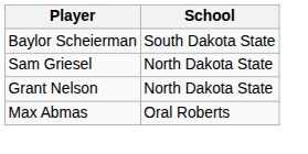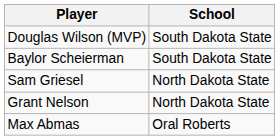+ row: Douglas Wilson (MVP) | South Dakota State
